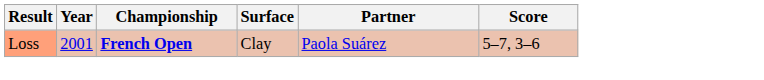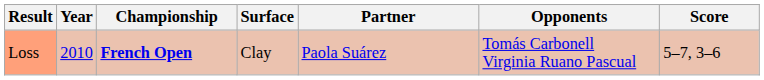+ column: Opponents | Tomás Carbonell Virginia Ruano Pascual
Loss | Year: 2001 -> 2010
